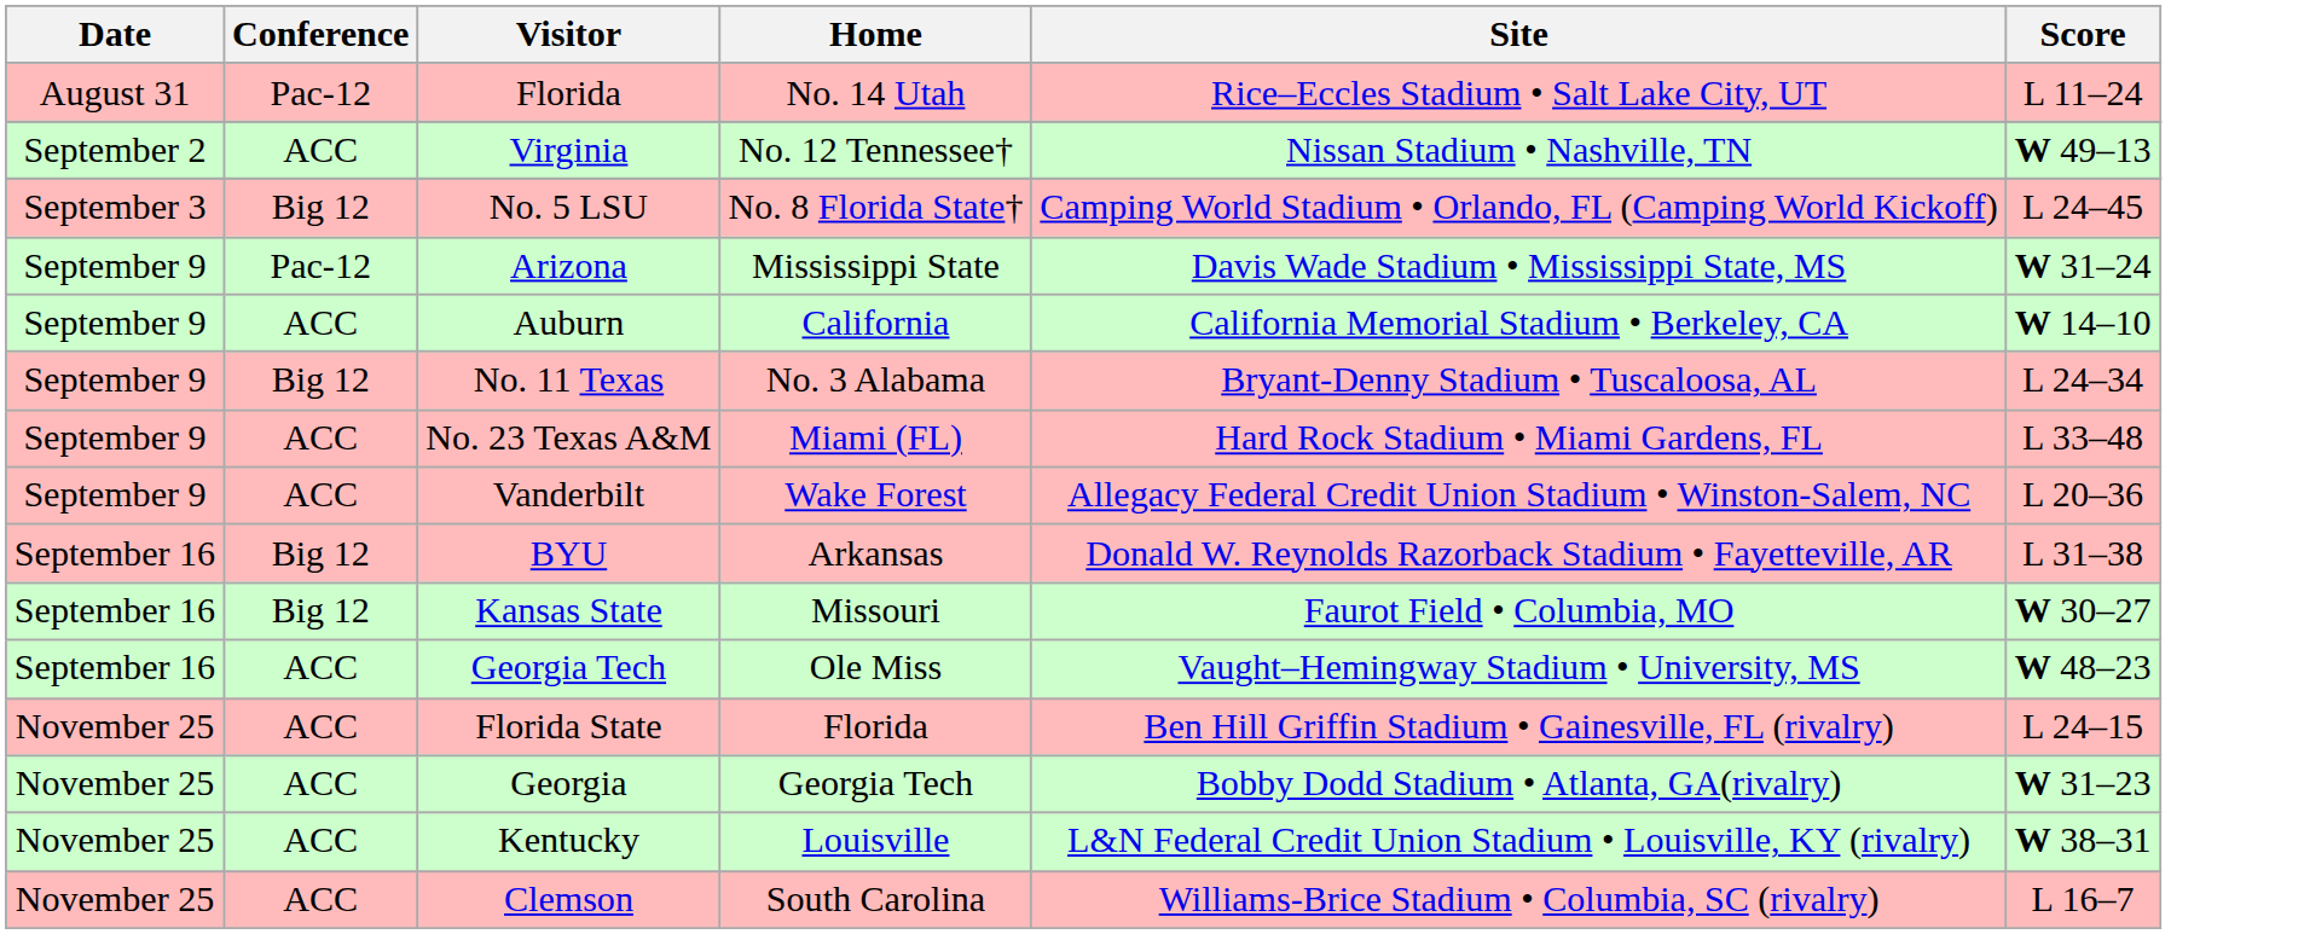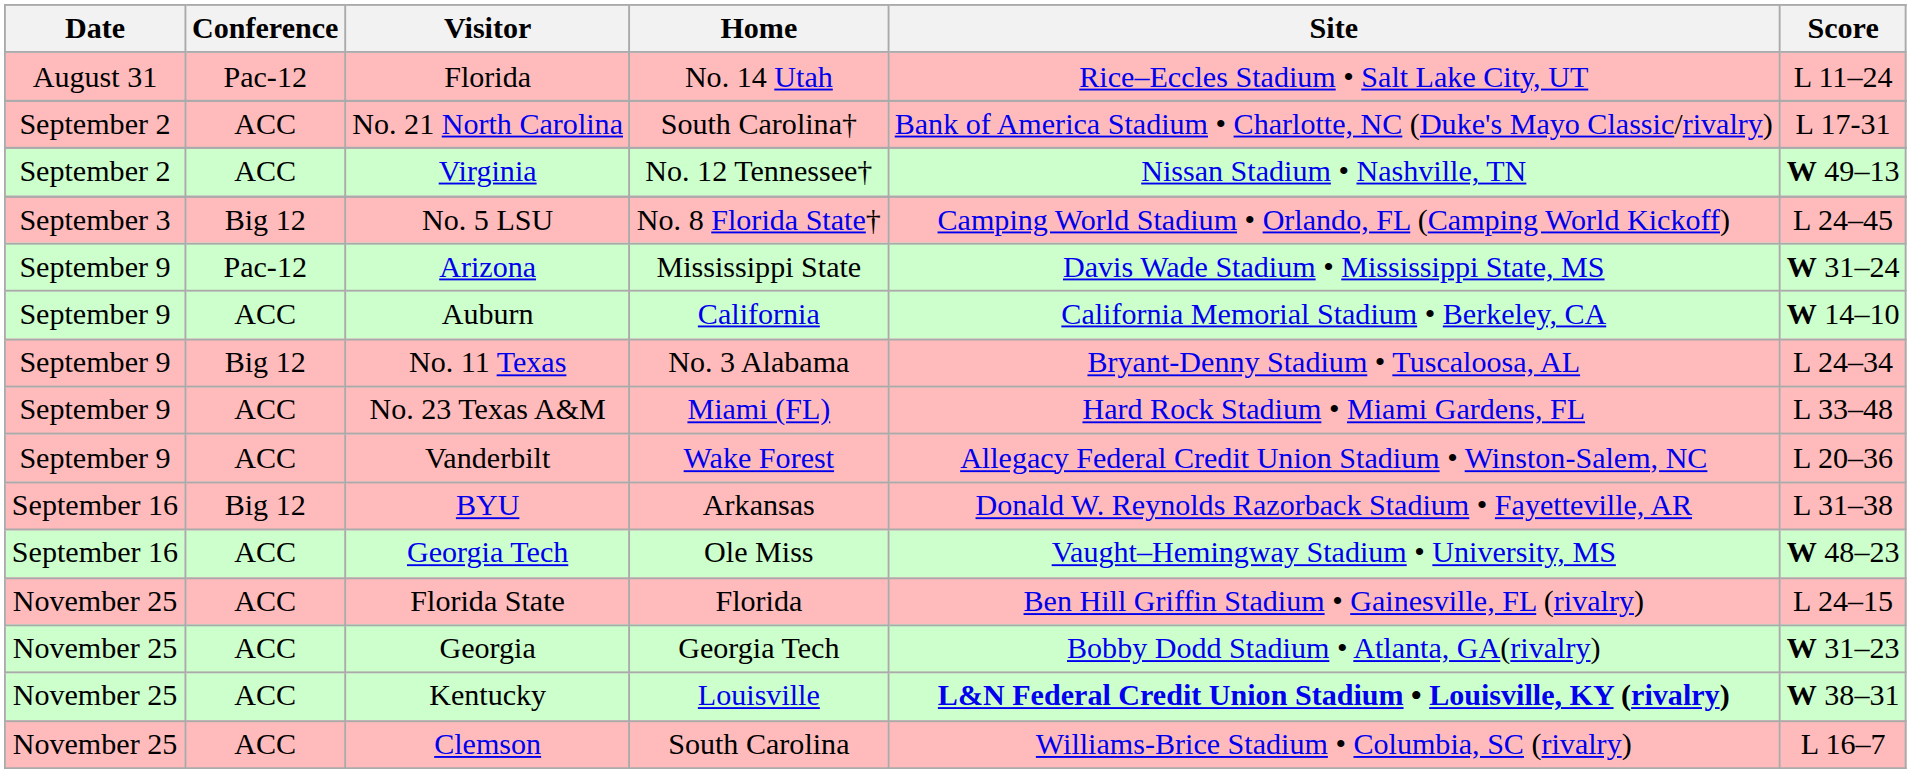+ row: September 2 | ACC | No. 21 North Carolina | South Carolina† | Bank of America Stadium • Charlotte, NC (Duke's Mayo Classic/rivalry) | L 17-31
- row: September 16 | Big 12 | Kansas State | Missouri | Faurot Field • Columbia, MO | W 30–27
Kentucky | Site: normal -> bold
